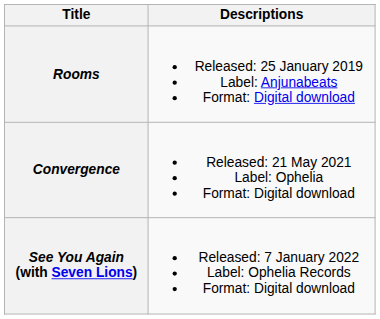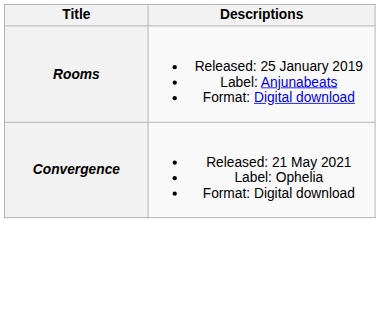- row: See You Again (with Seven Lions) | Released: 7 January 2022 Label: Ophelia Records Format: Digital download
